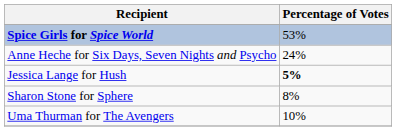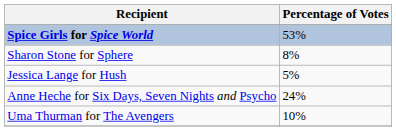rows swapped: Anne Heche for Six Days, Seven Nights and Psycho <-> Sharon Stone for Sphere
Jessica Lange for Hush | Percentage of Votes: bold -> normal
